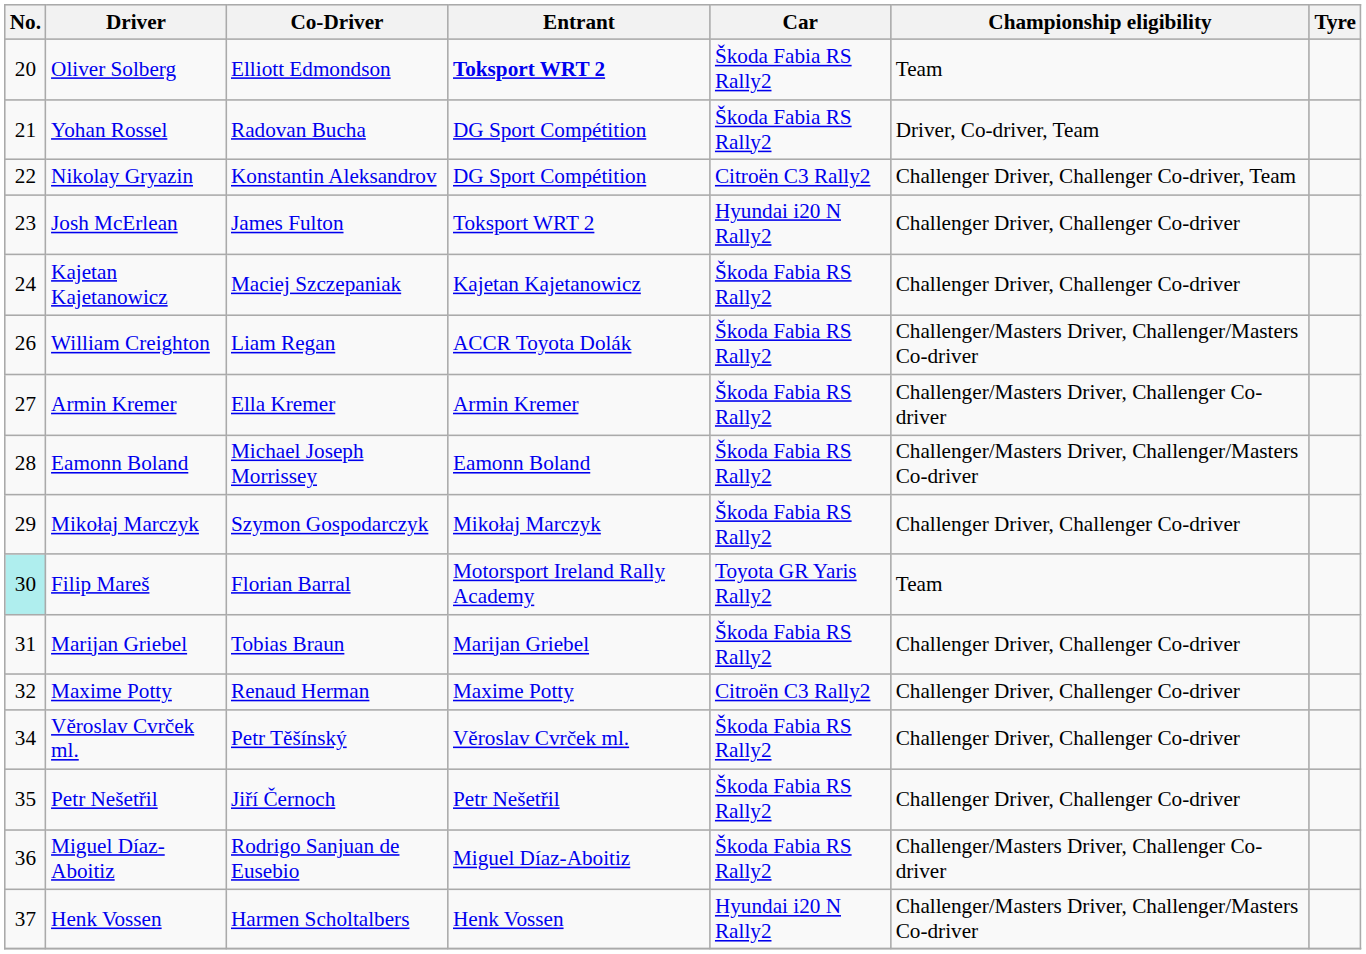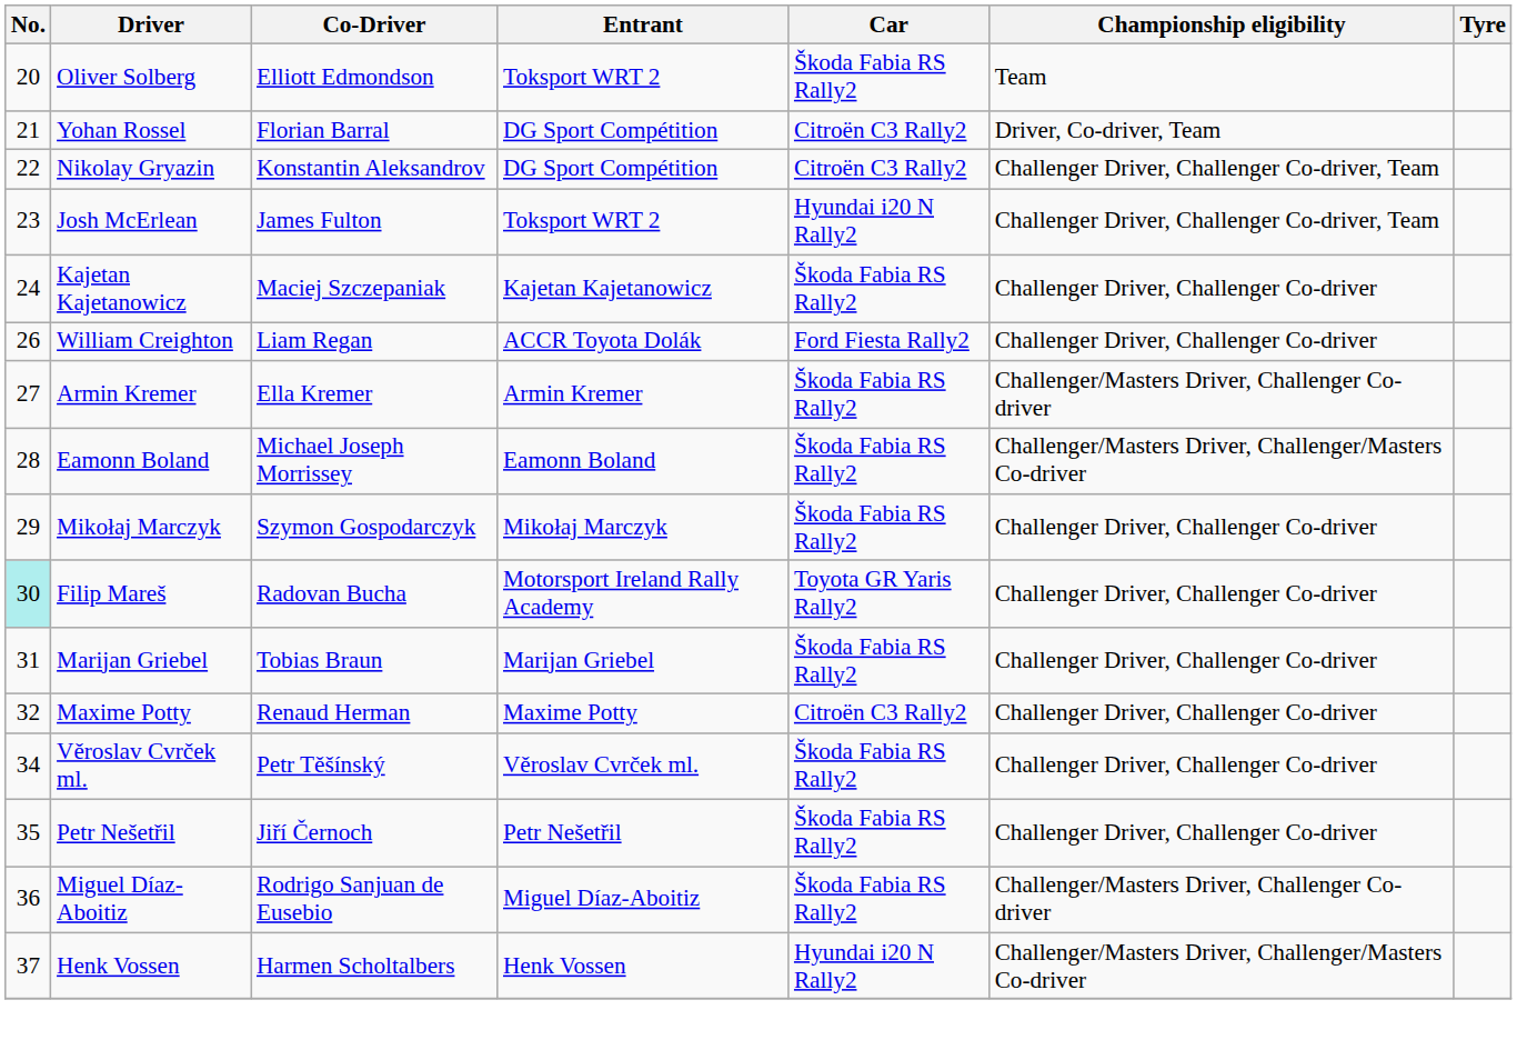Oliver Solberg | Entrant: bold -> normal
Yohan Rossel | Co-Driver: Radovan Bucha -> Florian Barral
Yohan Rossel | Car: Škoda Fabia RS Rally2 -> Citroën C3 Rally2
Josh McErlean | Championship eligibility: Challenger Driver, Challenger Co-driver -> Challenger Driver, Challenger Co-driver, Team
William Creighton | Car: Škoda Fabia RS Rally2 -> Ford Fiesta Rally2
William Creighton | Championship eligibility: Challenger/Masters Driver, Challenger/Masters Co-driver -> Challenger Driver, Challenger Co-driver
Filip Mareš | Co-Driver: Florian Barral -> Radovan Bucha
Filip Mareš | Championship eligibility: Team -> Challenger Driver, Challenger Co-driver
